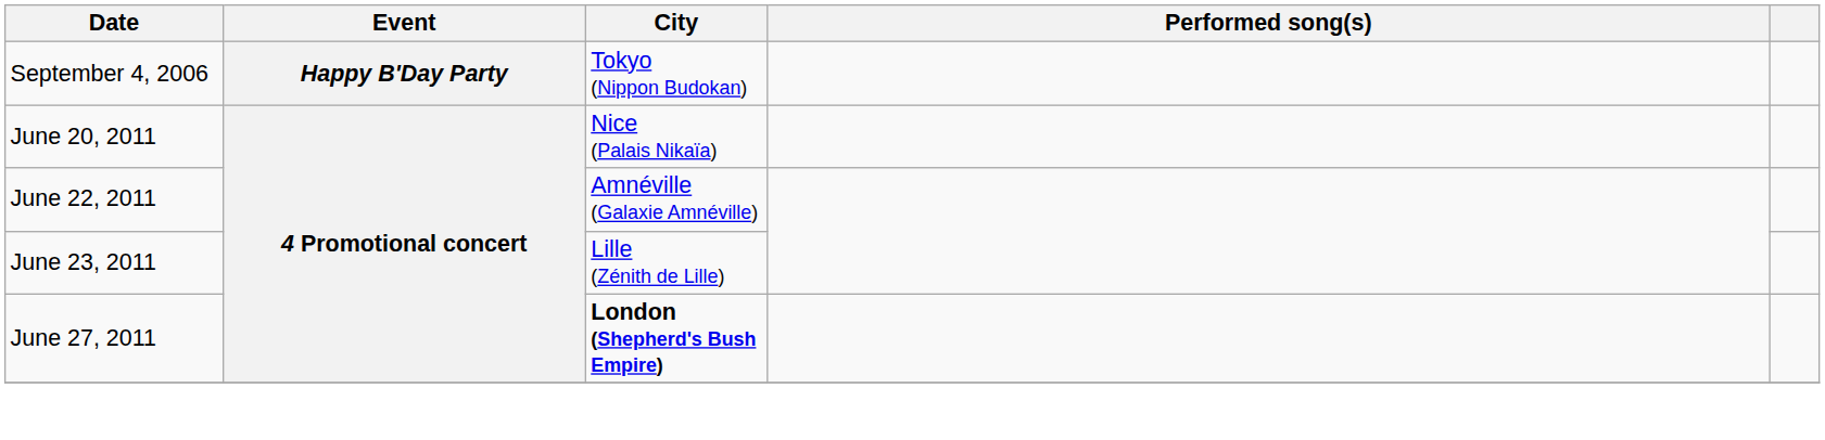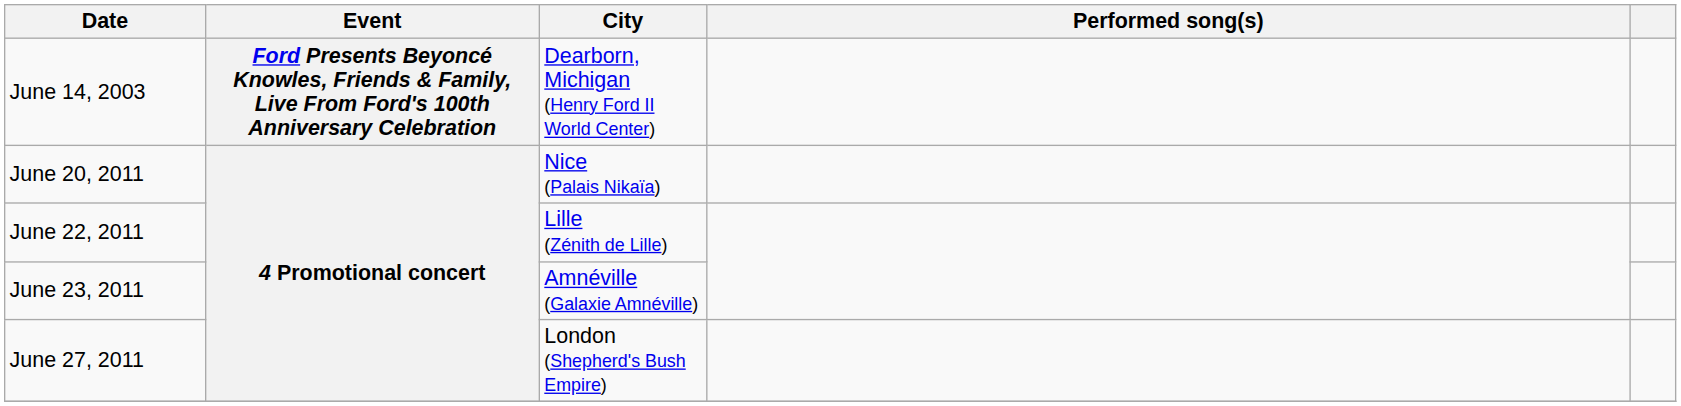+ row: June 14, 2003 | Ford Presents Beyoncé Knowles, Friends & Family, Live From Ford's 100th Anniversary Celebration | Dearborn, Michigan (Henry Ford II World Center)
- row: September 4, 2006 | Happy B'Day Party | Tokyo (Nippon Budokan)
June 22, 2011 | City: Amnéville (Galaxie Amnéville) -> Lille (Zénith de Lille)
June 23, 2011 | City: Lille (Zénith de Lille) -> Amnéville (Galaxie Amnéville)
June 27, 2011 | City: bold -> normal
